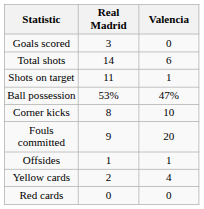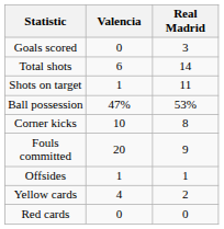columns swapped: Real Madrid <-> Valencia
